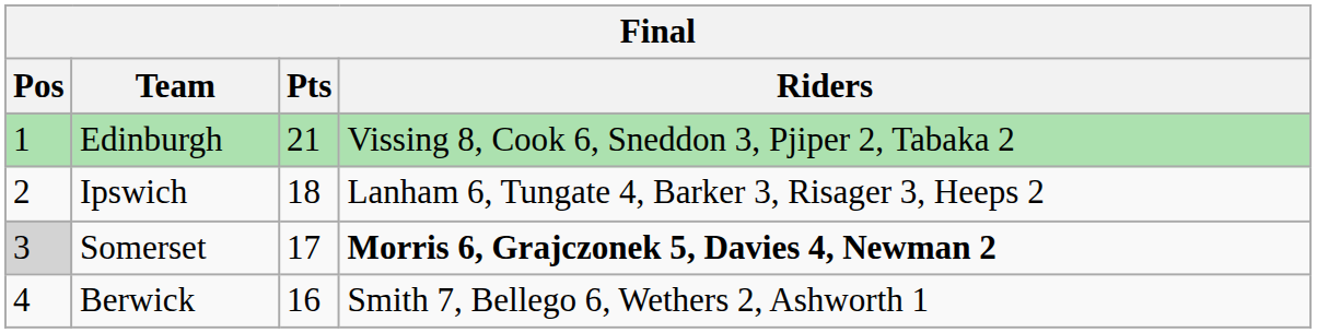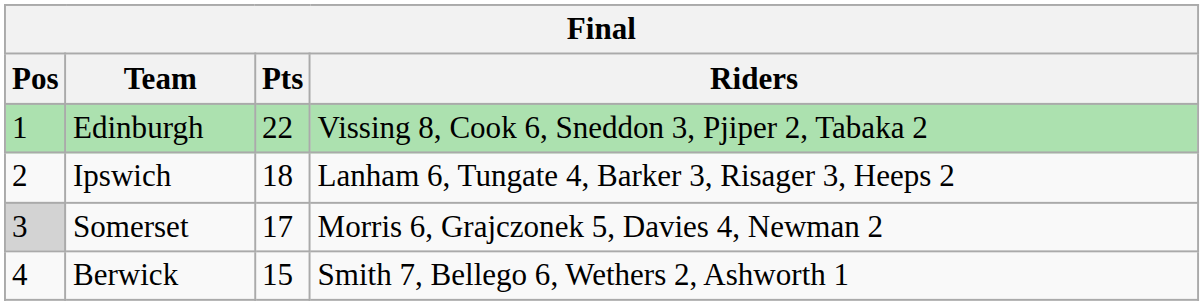Edinburgh | Pts: 21 -> 22
Somerset | Riders: bold -> normal
Berwick | Pts: 16 -> 15
